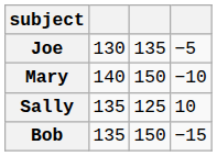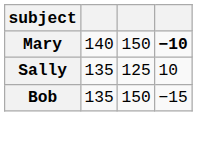- row: Joe | 130 | 135 | −5
Mary | column 4: normal -> bold
